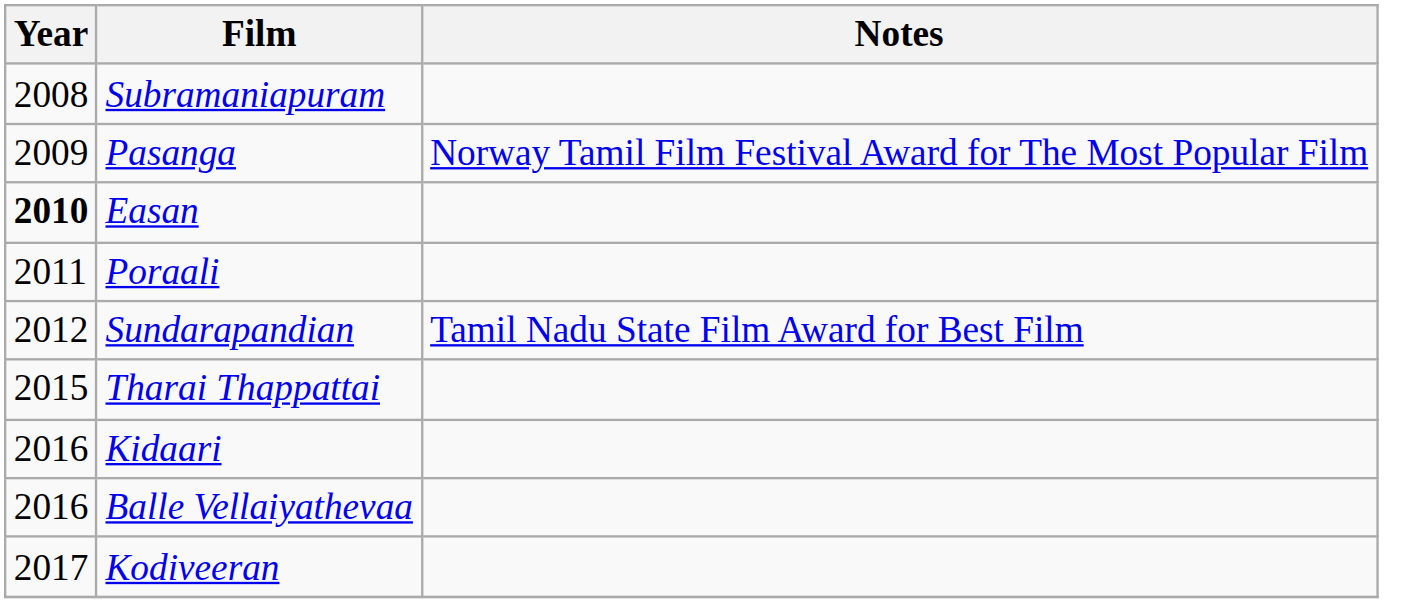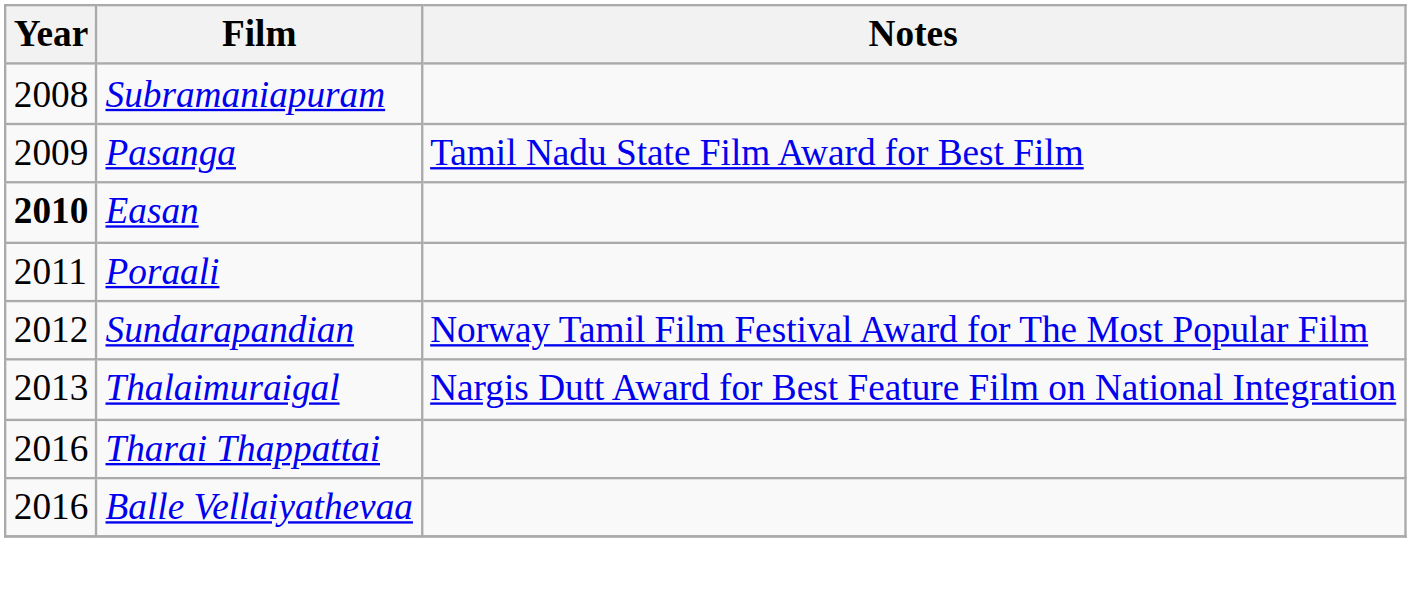Pasanga | Notes: Norway Tamil Film Festival Award for The Most Popular Film -> Tamil Nadu State Film Award for Best Film
Sundarapandian | Notes: Tamil Nadu State Film Award for Best Film -> Norway Tamil Film Festival Award for The Most Popular Film
+ row: 2013 | Thalaimuraigal | Nargis Dutt Award for Best Feature Film on National Integration
Tharai Thappattai | Year: 2015 -> 2016
- row: 2016 | Kidaari
- row: 2017 | Kodiveeran
